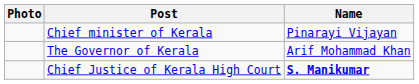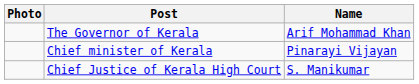rows swapped: The Governor of Kerala <-> Chief minister of Kerala
Chief Justice of Kerala High Court | Name: bold -> normal
